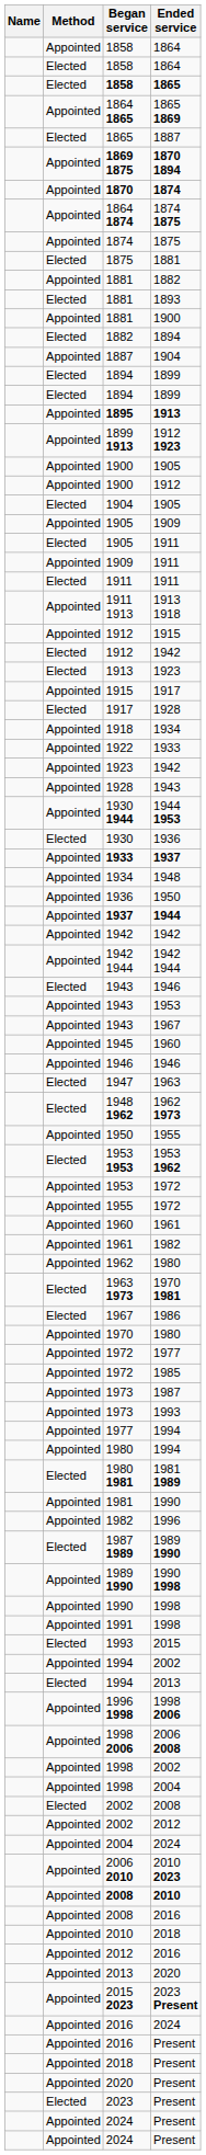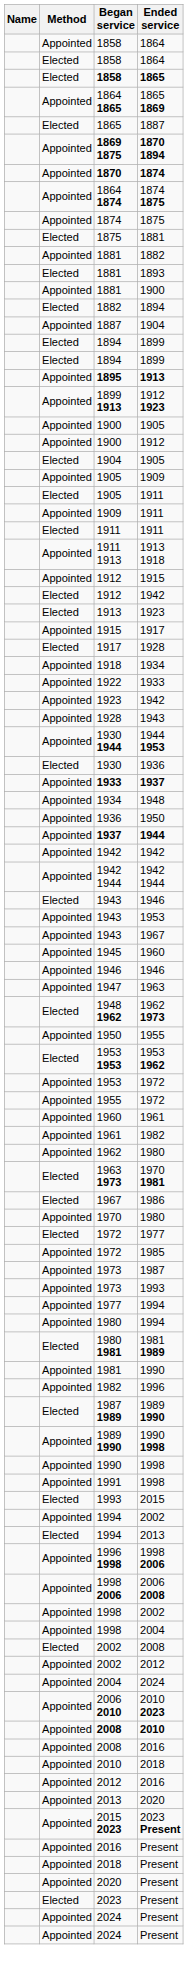1947 | Method: Elected -> Appointed
1972 / 1977 | Method: Appointed -> Elected
- row: Appointed | 2016 | 2024
